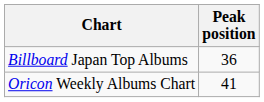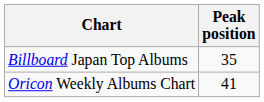Billboard Japan Top Albums | Peak position: 36 -> 35
